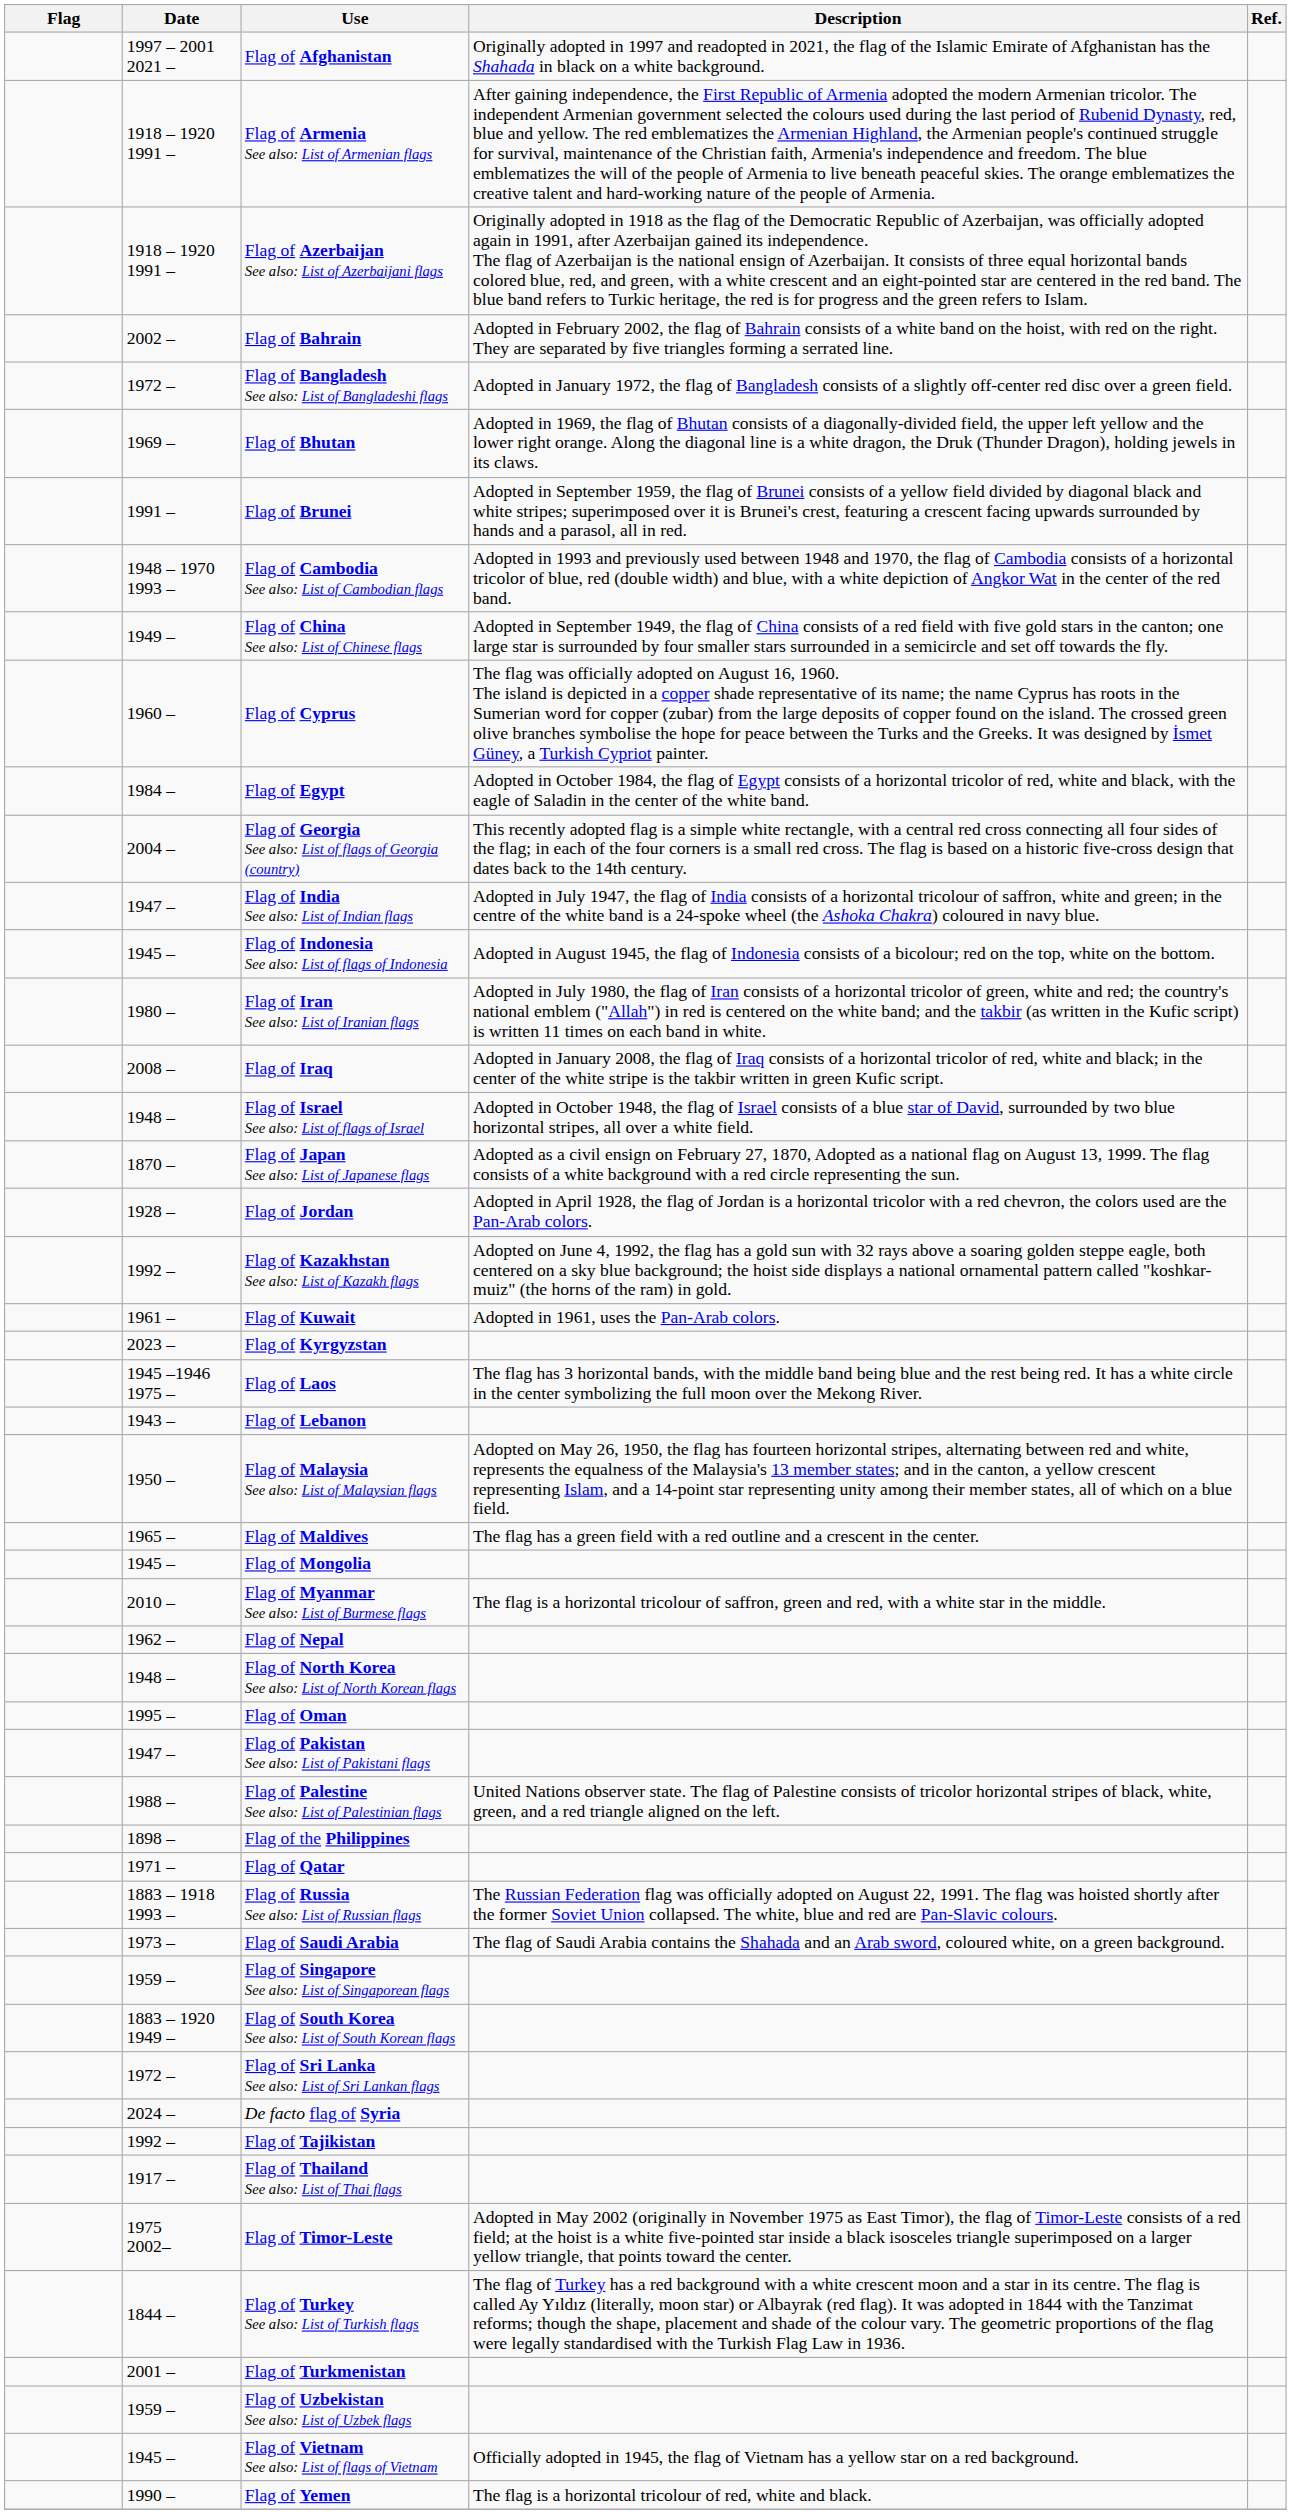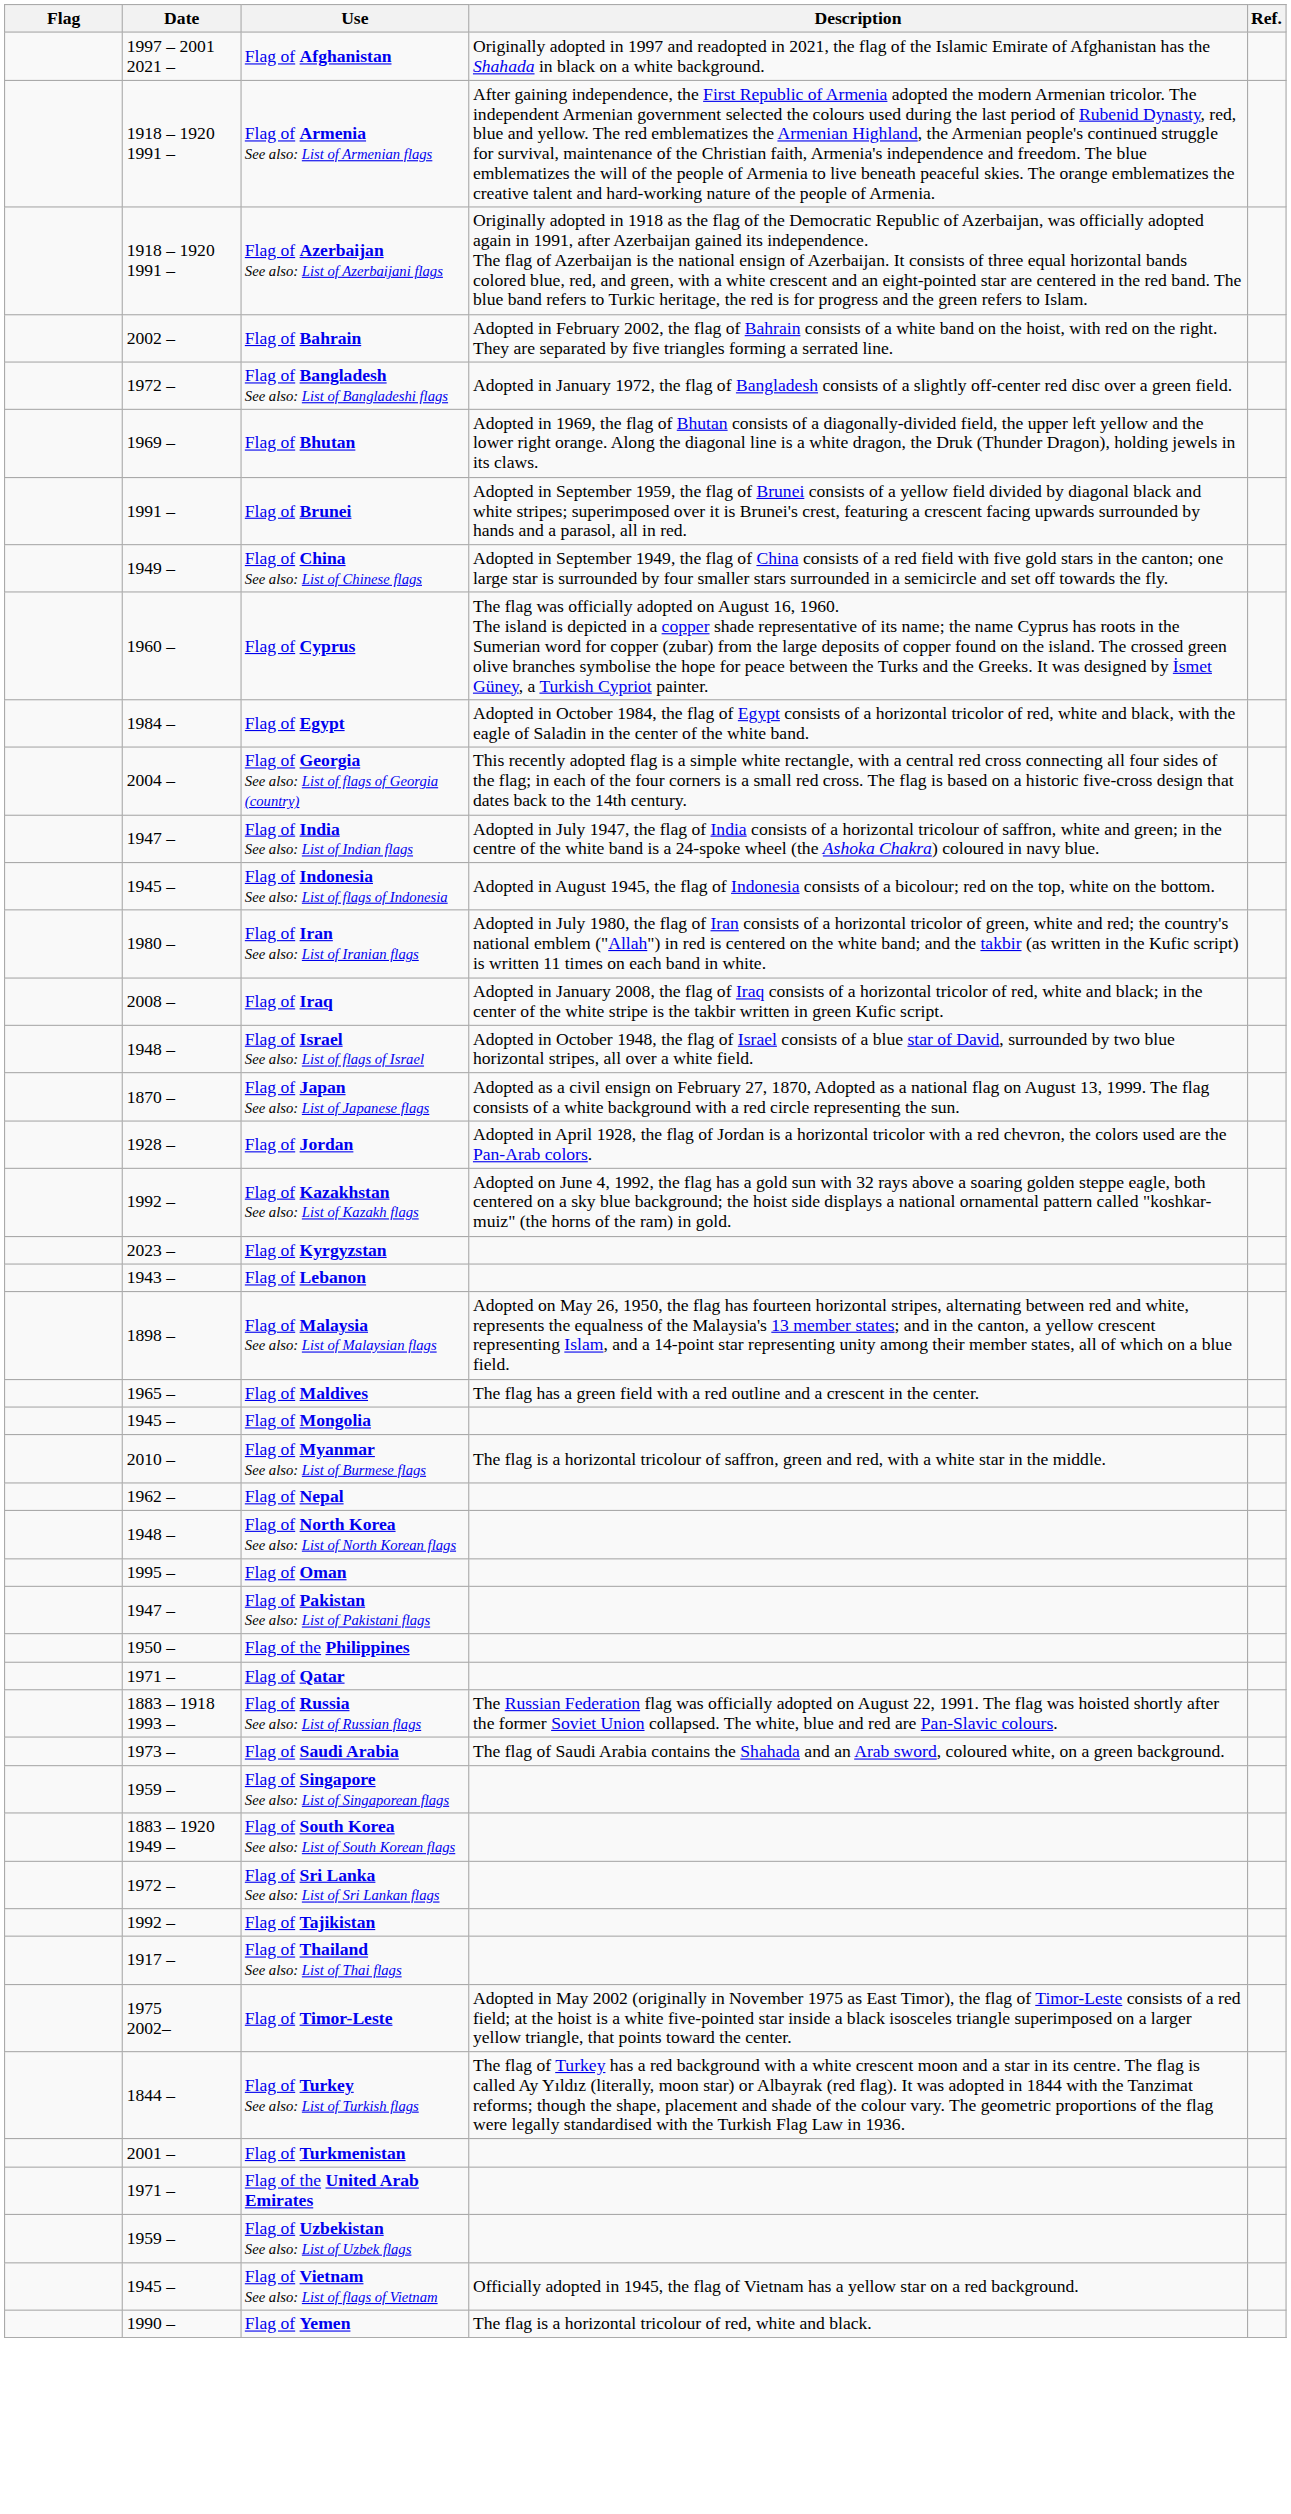- row: 1948 – 1970 1993 – | Flag of Cambodia See also: List of Cambodian flags | Adopted in 1993 and previously used between 1948 and 1970, the flag of Cambodia consists of a horizontal tricolor of blue, red (double width) and blue, with a white depiction of Angkor Wat in the center of the red band.
- row: 1961 – | Flag of Kuwait | Adopted in 1961, uses the Pan-Arab colors.
- row: 1945 –1946 1975 – | Flag of Laos | The flag has 3 horizontal bands, with the middle band being blue and the rest being red. It has a white circle in the center symbolizing the full moon over the Mekong River.
Flag of Malaysia See also: List of Malaysian flags | Date: 1950 – -> 1898 –
- row: 1988 – | Flag of Palestine See also: List of Palestinian flags | United Nations observer state. The flag of Palestine consists of tricolor horizontal stripes of black, white, green, and a red triangle aligned on the left.
Flag of the Philippines | Date: 1898 – -> 1950 –
- row: 2024 – | De facto flag of Syria
+ row: 1971 – | Flag of the United Arab Emirates
